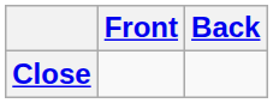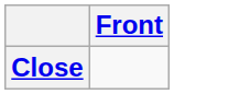- column: Back
